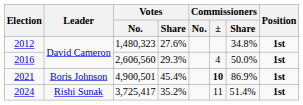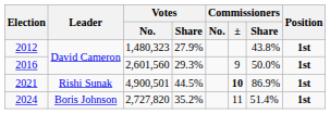2012 | Votes / Share: 27.6% -> 27.9%
2012 | Commissioners / Share: 34.8% -> 43.8%
2016 | Votes / No.: 2,606,560 -> 2,601,560
2016 | Commissioners / ±: 4 -> 9
2021 | Leader: Boris Johnson -> Rishi Sunak
2021 | Votes / Share: 45.4% -> 44.5%
2024 | Leader: Rishi Sunak -> Boris Johnson
2024 | Votes / No.: 3,725,417 -> 2,727,820
